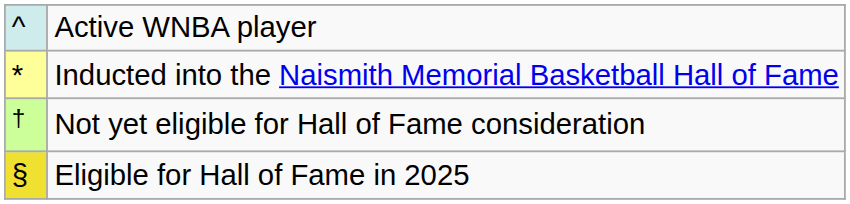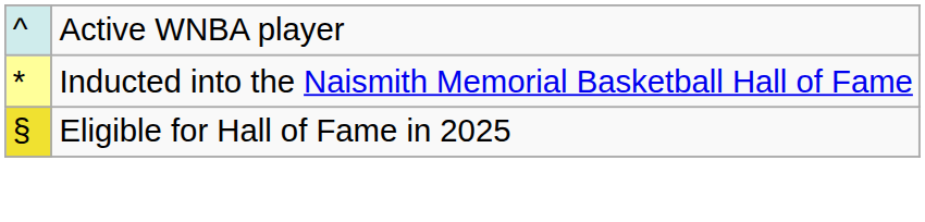- row: † | Not yet eligible for Hall of Fame consideration
